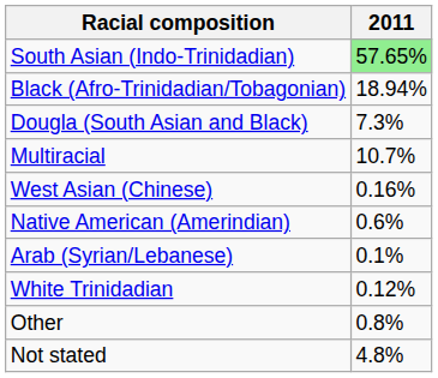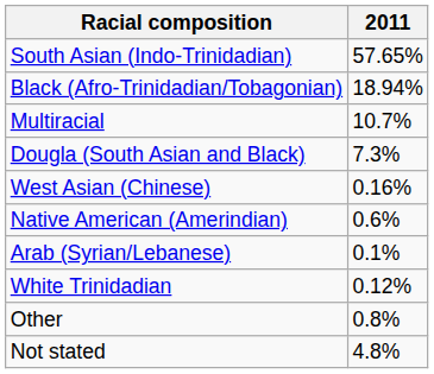South Asian (Indo-Trinidadian) | 2011: lightgreen background -> no background
rows swapped: Multiracial <-> Dougla (South Asian and Black)
